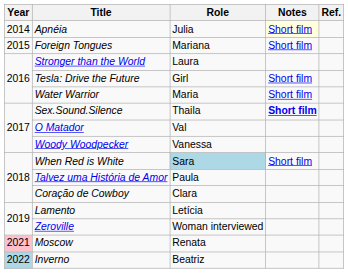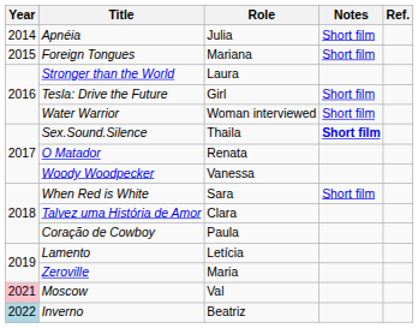Apnéia | Notes: lightyellow background -> no background
Water Warrior | Role: Maria -> Woman interviewed
O Matador | Role: Val -> Renata
When Red is White | Role: lightblue background -> no background
Talvez uma História de Amor | Role: Paula -> Clara
Coração de Cowboy | Role: Clara -> Paula
Zeroville | Role: Woman interviewed -> Maria
Moscow | Role: Renata -> Val
